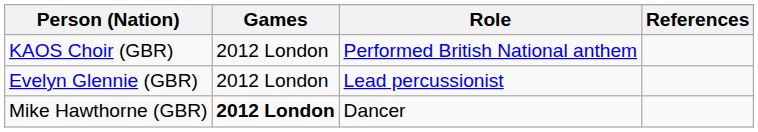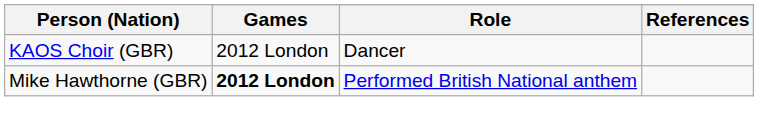KAOS Choir (GBR) | Role: Performed British National anthem -> Dancer
- row: Evelyn Glennie (GBR) | 2012 London | Lead percussionist
Mike Hawthorne (GBR) | Role: Dancer -> Performed British National anthem
